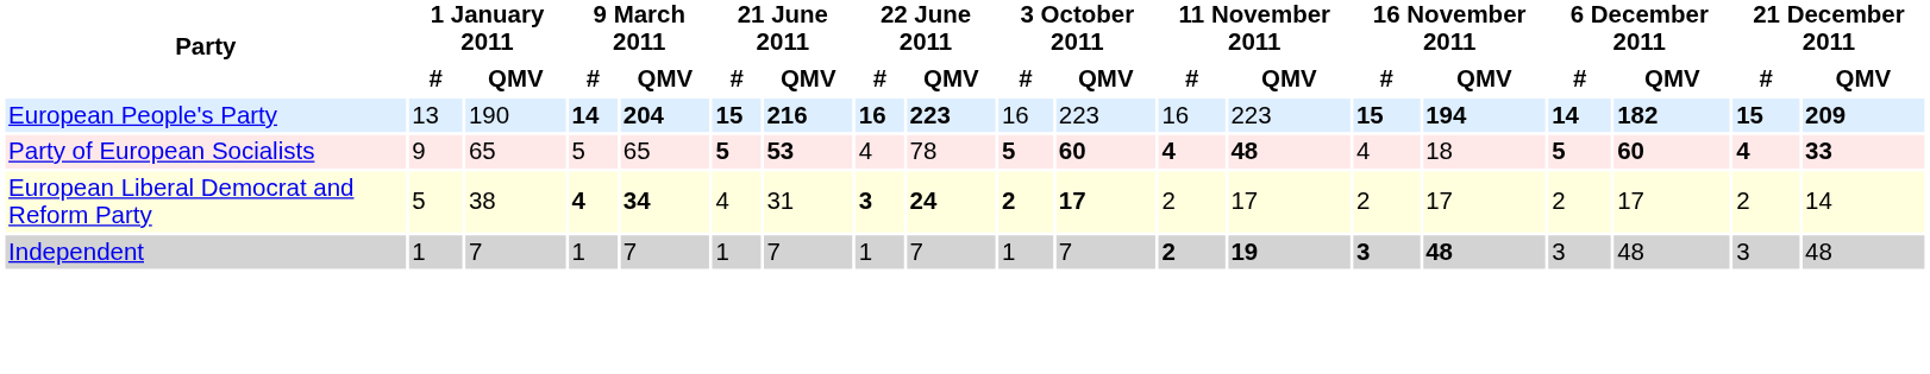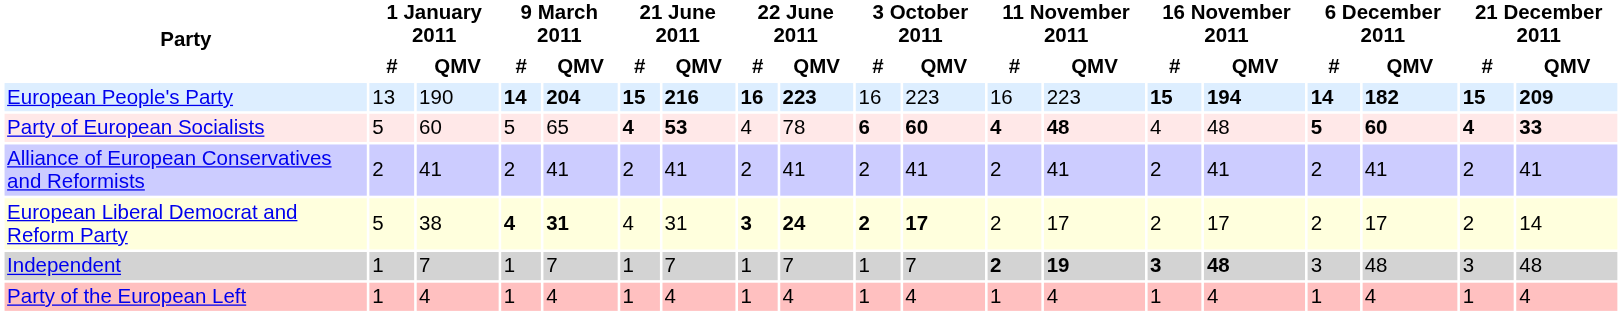Party of European Socialists | 1 January 2011 / #: 9 -> 5
Party of European Socialists | 1 January 2011 / QMV: 65 -> 60
Party of European Socialists | 21 June 2011 / #: 5 -> 4
Party of European Socialists | 3 October 2011 / #: 5 -> 6
Party of European Socialists | 16 November 2011 / QMV: 18 -> 48
+ row: Alliance of European Conservatives and Reformists | 2 | 41 | 2 | 41 | 2 | 41 | 2 | 41 | 2 | 41 | 2 | 41 | 2 | 41 | 2 | 41 | 2 | 41
European Liberal Democrat and Reform Party | 9 March 2011 / QMV: 34 -> 31
+ row: Party of the European Left | 1 | 4 | 1 | 4 | 1 | 4 | 1 | 4 | 1 | 4 | 1 | 4 | 1 | 4 | 1 | 4 | 1 | 4
